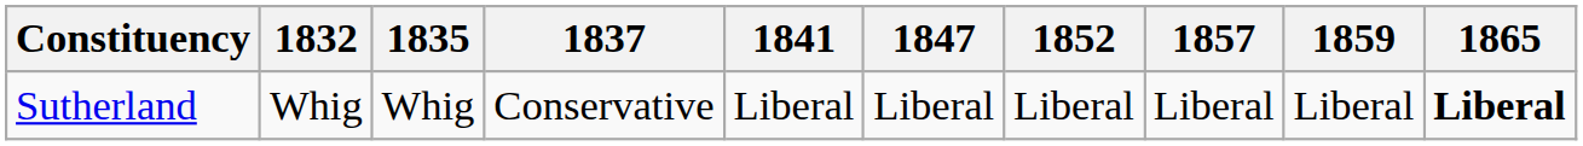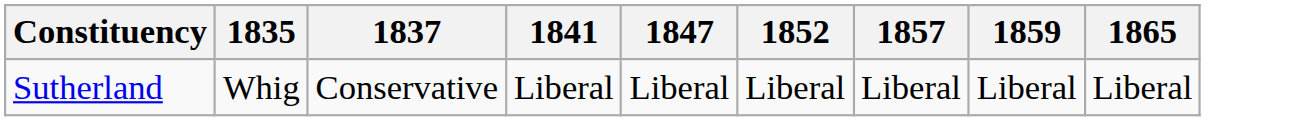- column: 1832 | Whig
Sutherland | 1865: bold -> normal
